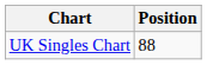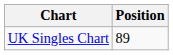UK Singles Chart | Position: 88 -> 89
